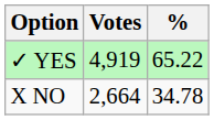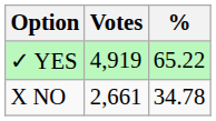X NO | Votes: 2,664 -> 2,661
